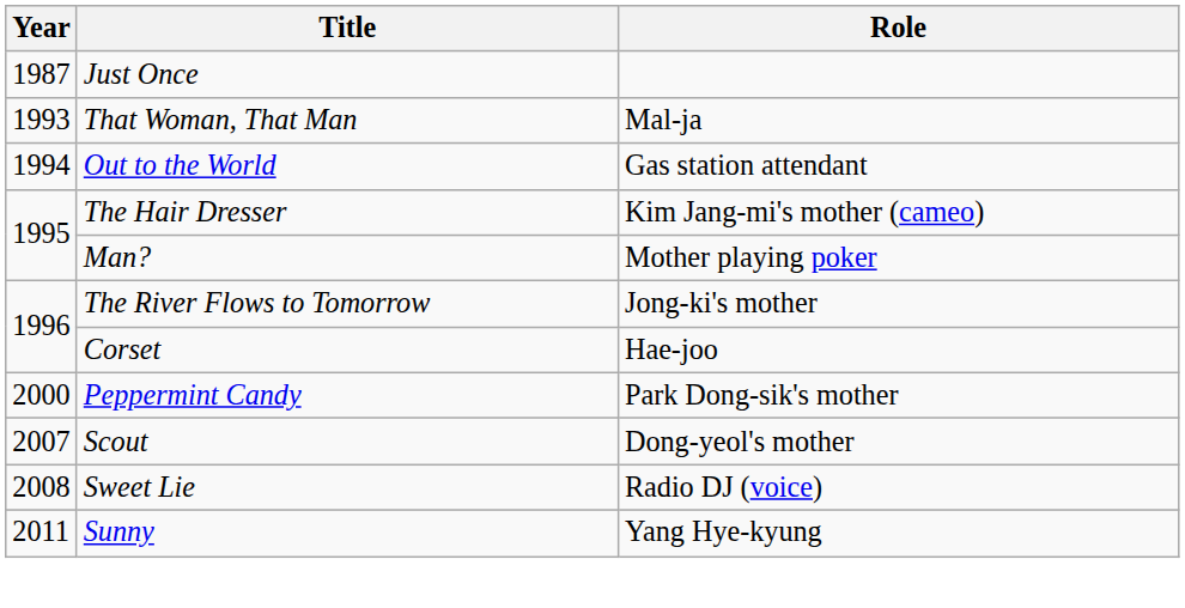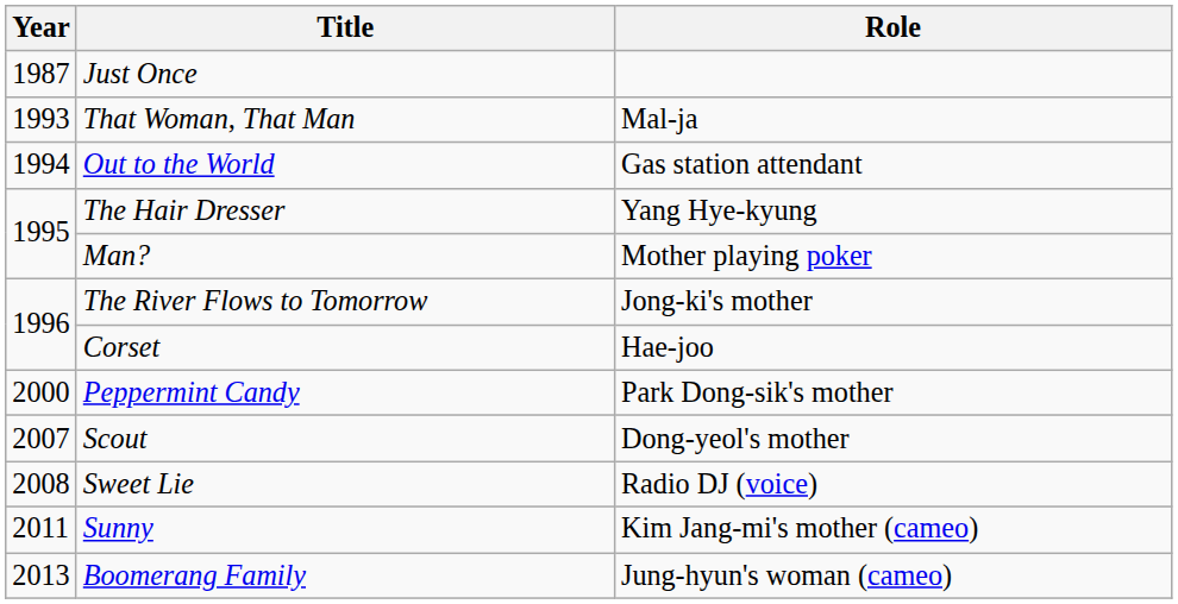The Hair Dresser | Role: Kim Jang-mi's mother (cameo) -> Yang Hye-kyung
Sunny | Role: Yang Hye-kyung -> Kim Jang-mi's mother (cameo)
+ row: 2013 | Boomerang Family | Jung-hyun's woman (cameo)
